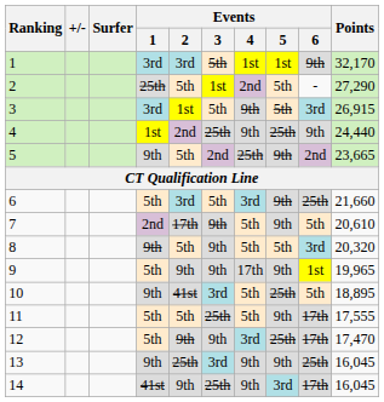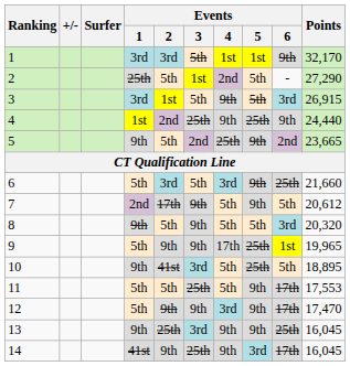7 | Points: 20,610 -> 20,612
9 | Events / 5: 9th -> 25th
11 | Points: 17,555 -> 17,553
12 | Events / 5: 25th -> 9th
